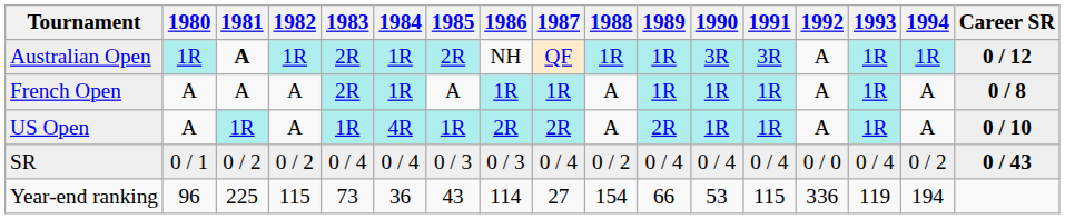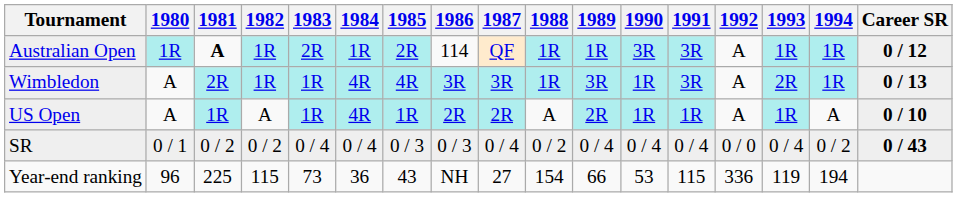Australian Open | 1986: NH -> 114
- row: French Open | A | A | A | 2R | 1R | A | 1R | 1R | A | 1R | 1R | 1R | A | 1R | A | 0 / 8
+ row: Wimbledon | A | 2R | 1R | 1R | 4R | 4R | 3R | 3R | 1R | 3R | 1R | 3R | A | 2R | 1R | 0 / 13
Year-end ranking | 1986: 114 -> NH
